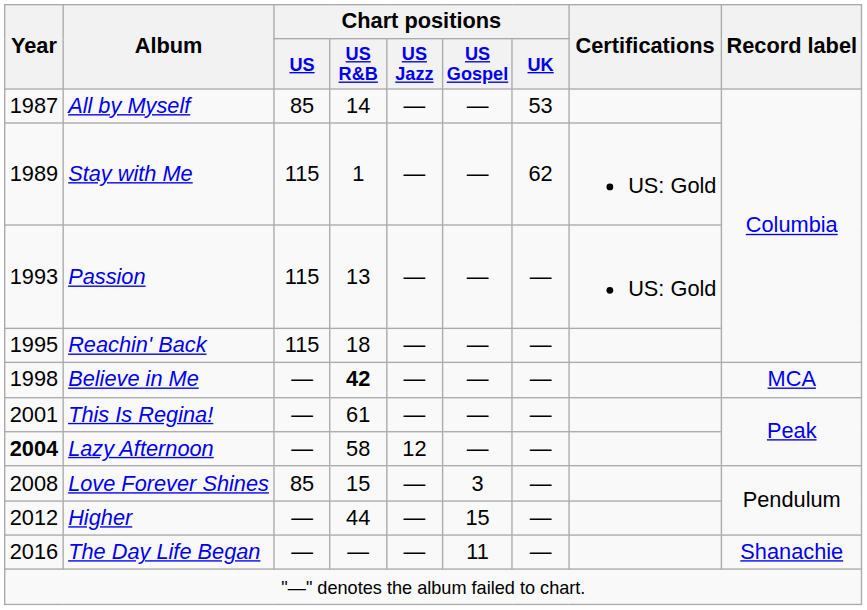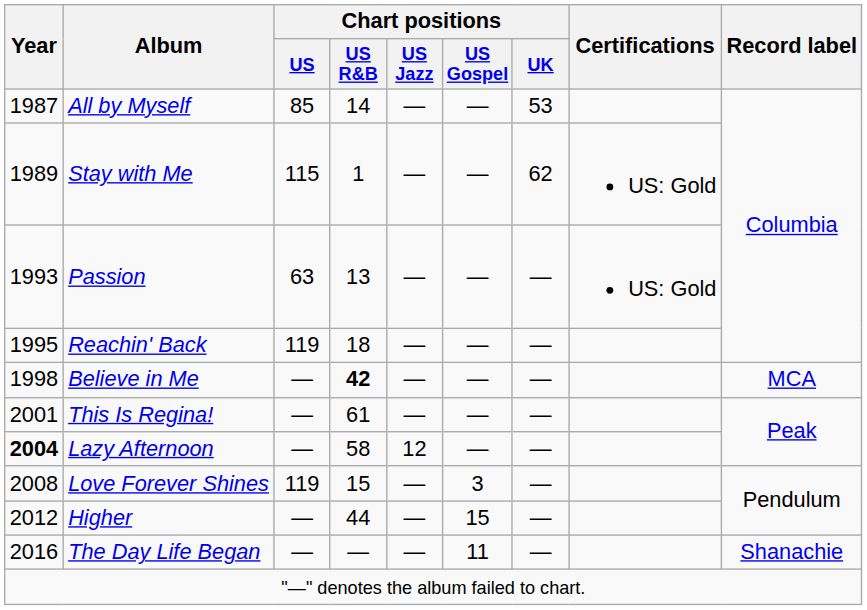Passion | Chart positions / US: 115 -> 63
Reachin' Back | Chart positions / US: 115 -> 119
Love Forever Shines | Chart positions / US: 85 -> 119
